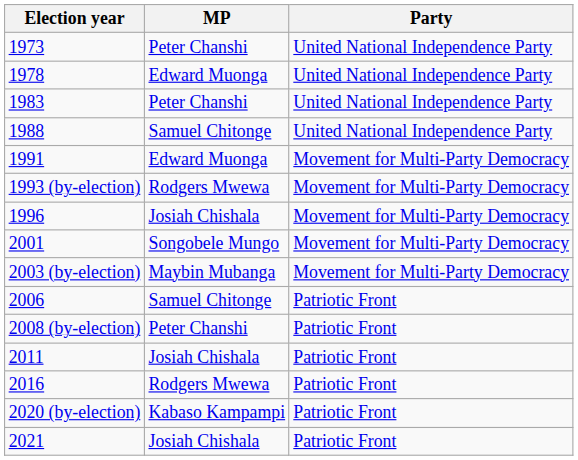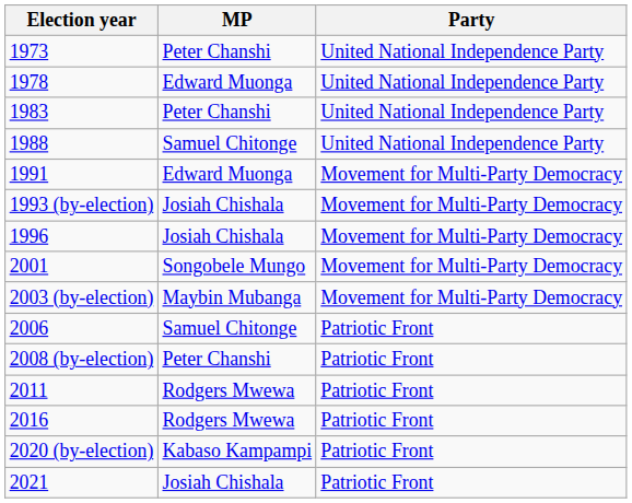1993 (by-election) | MP: Rodgers Mwewa -> Josiah Chishala
2011 | MP: Josiah Chishala -> Rodgers Mwewa
